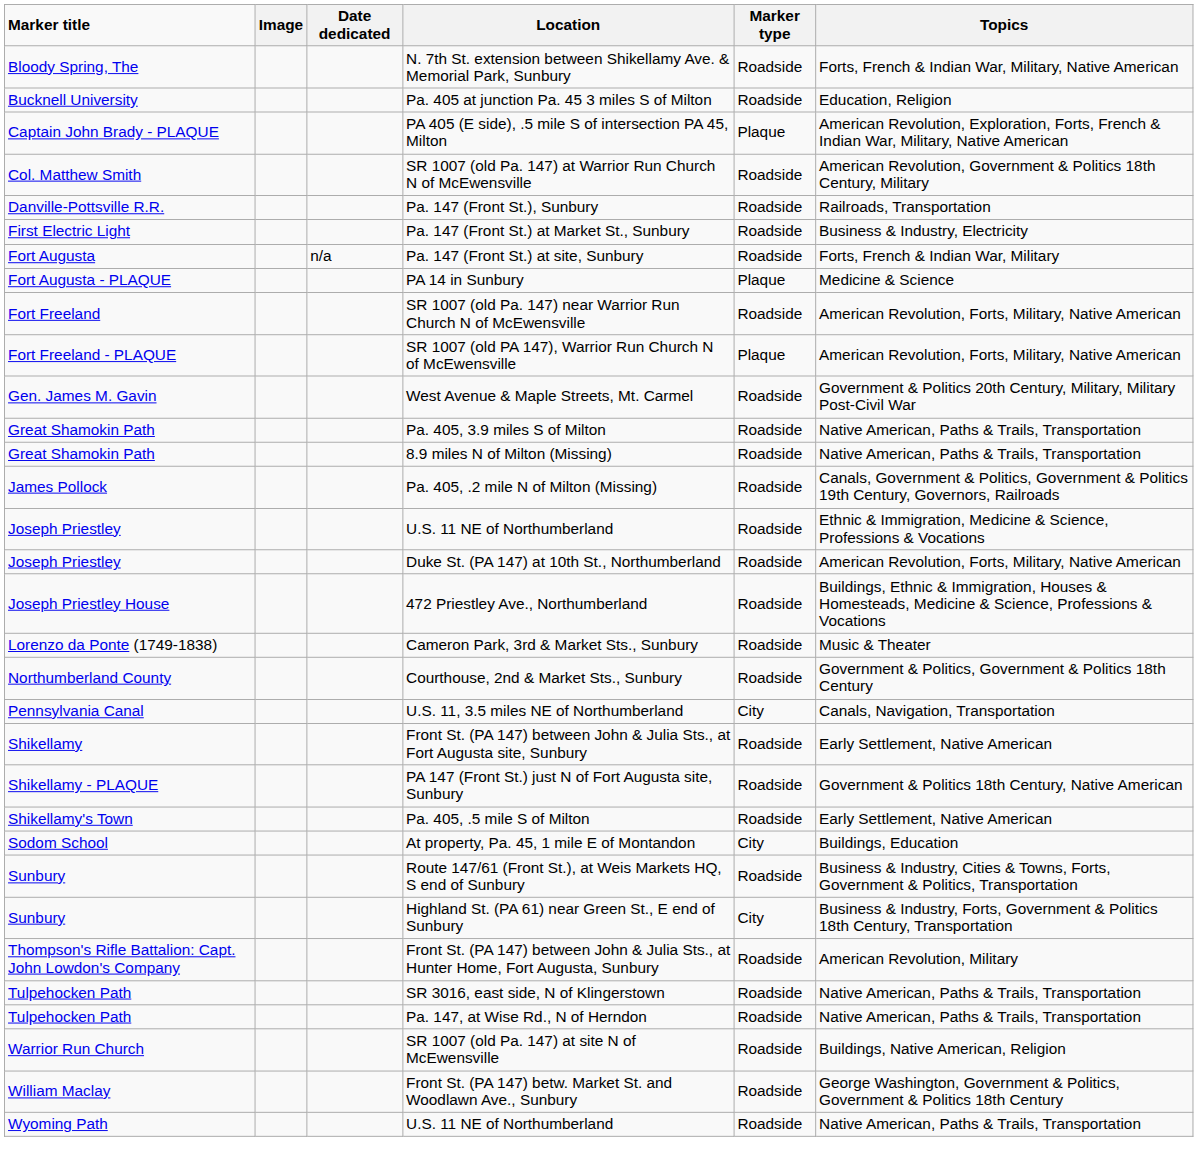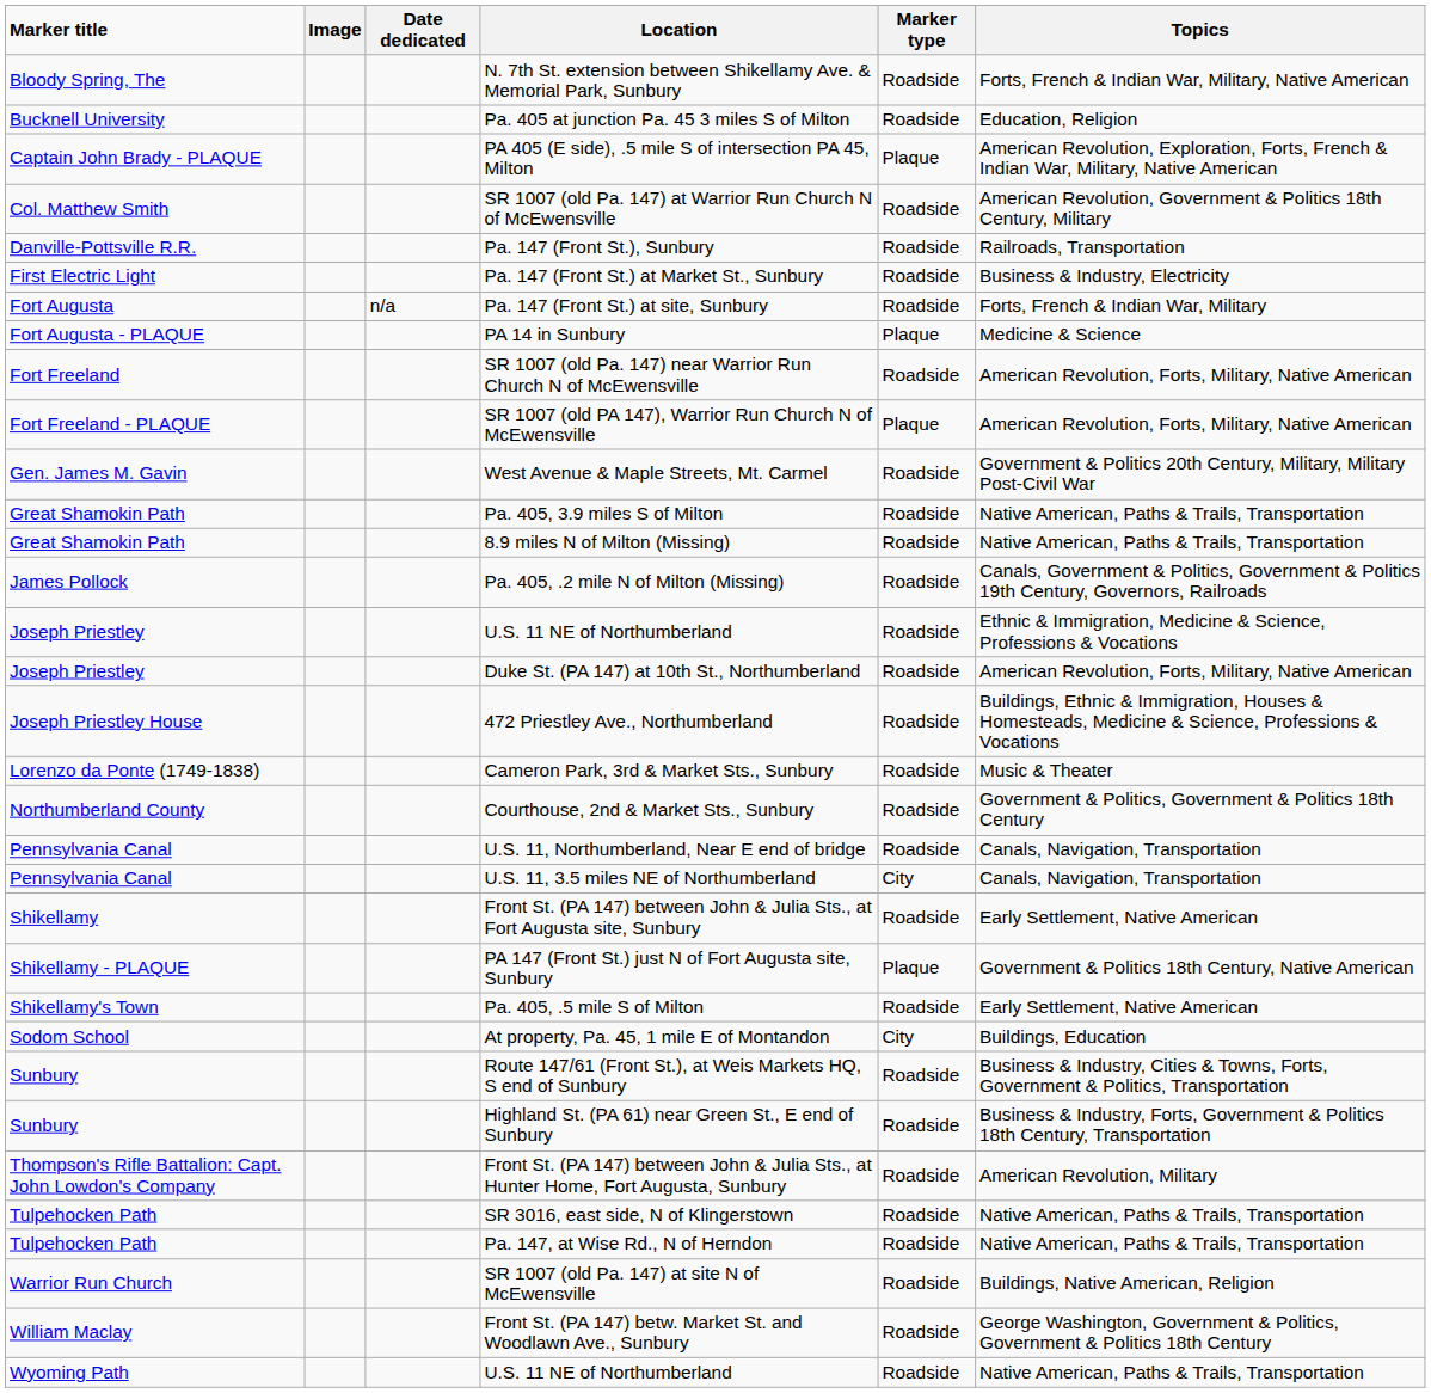+ row: Pennsylvania Canal | U.S. 11, Northumberland, Near E end of bridge | Roadside | Canals, Navigation, Transportation
PA 147 (Front St.) just N of Fort Augusta site, Sunbury | Marker type: Roadside -> Plaque
Highland St. (PA 61) near Green St., E end of Sunbury | Marker type: City -> Roadside
